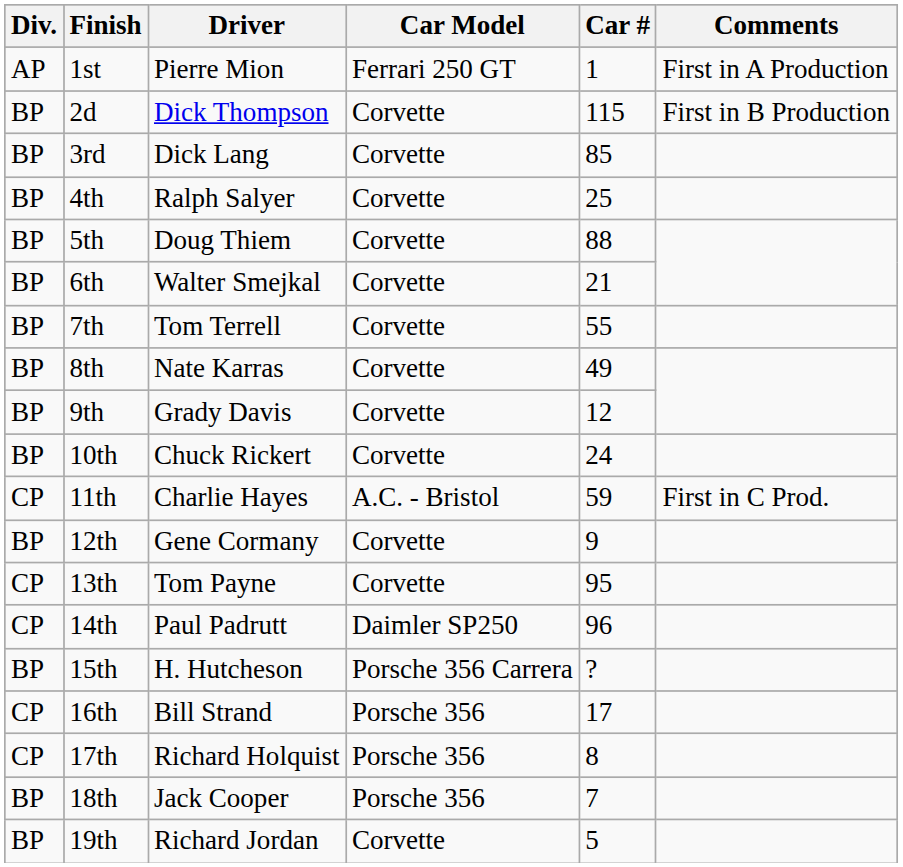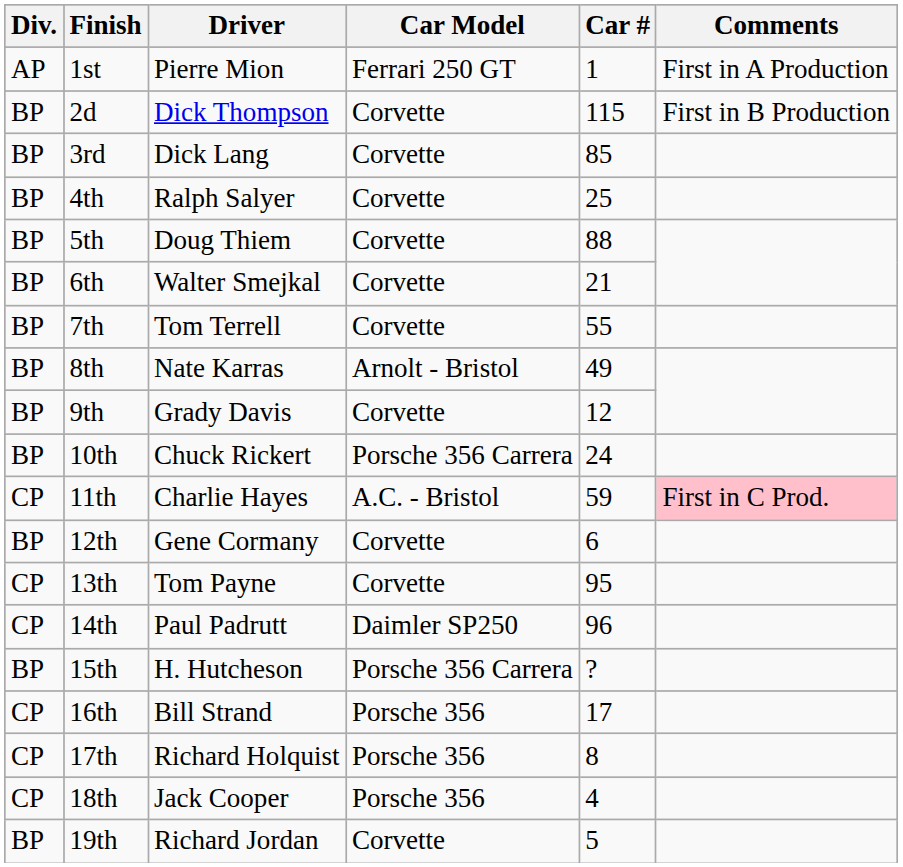8th | Car Model: Corvette -> Arnolt - Bristol
10th | Car Model: Corvette -> Porsche 356 Carrera
11th | Comments: no background -> pink background
12th | Car #: 9 -> 6
18th | Div.: BP -> CP
18th | Car #: 7 -> 4
